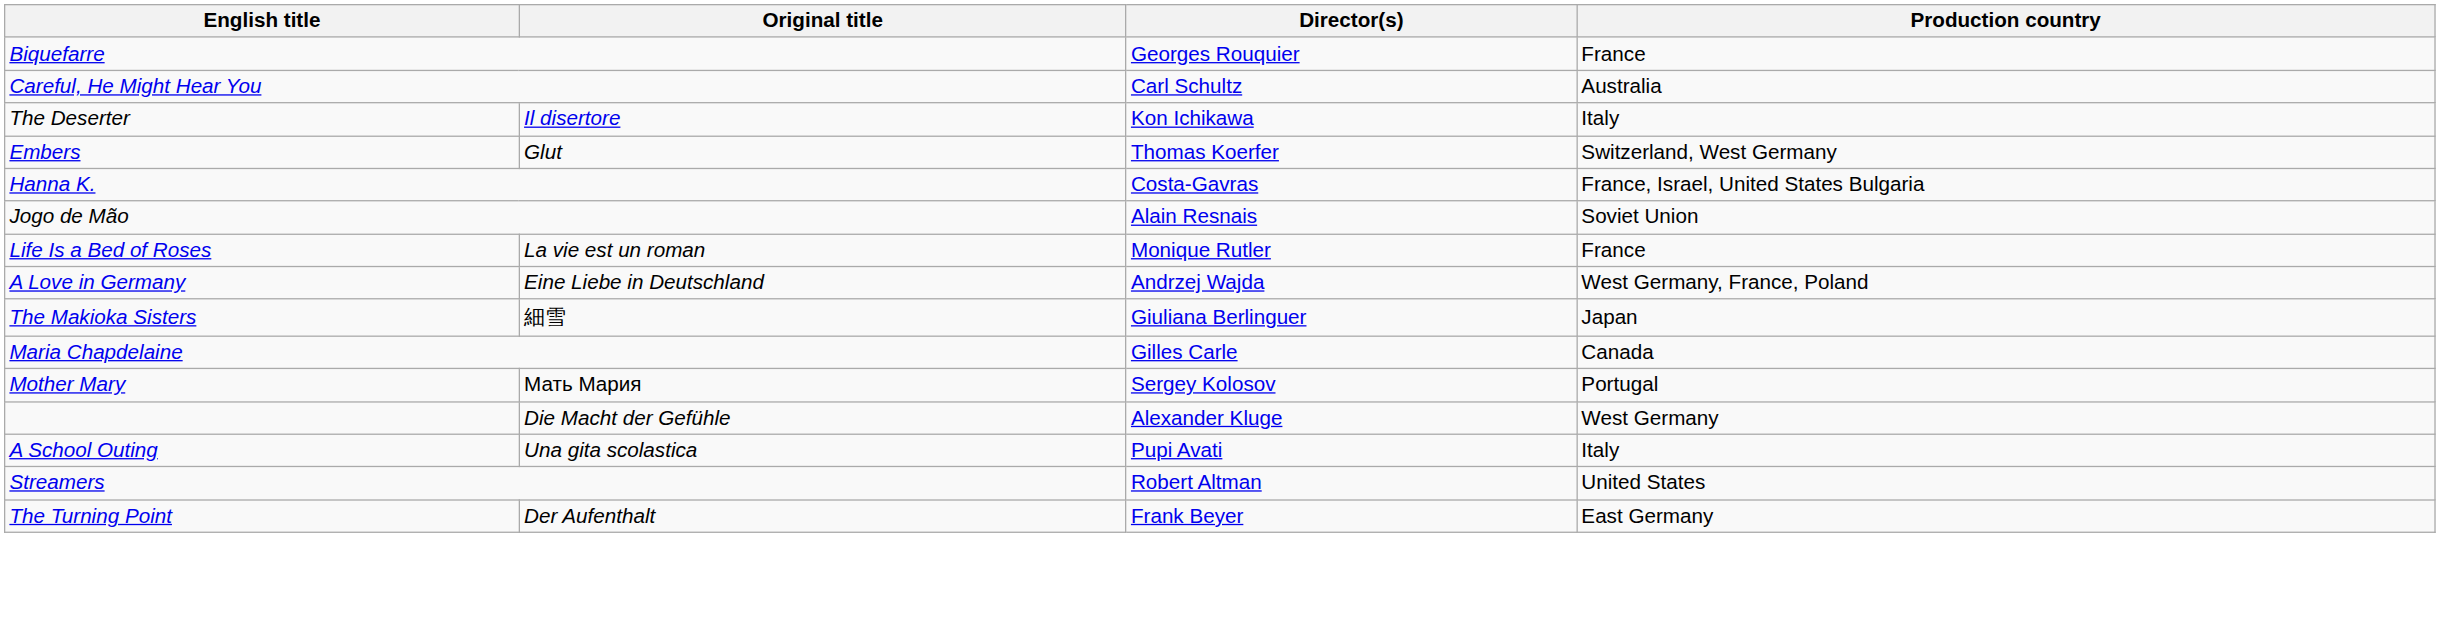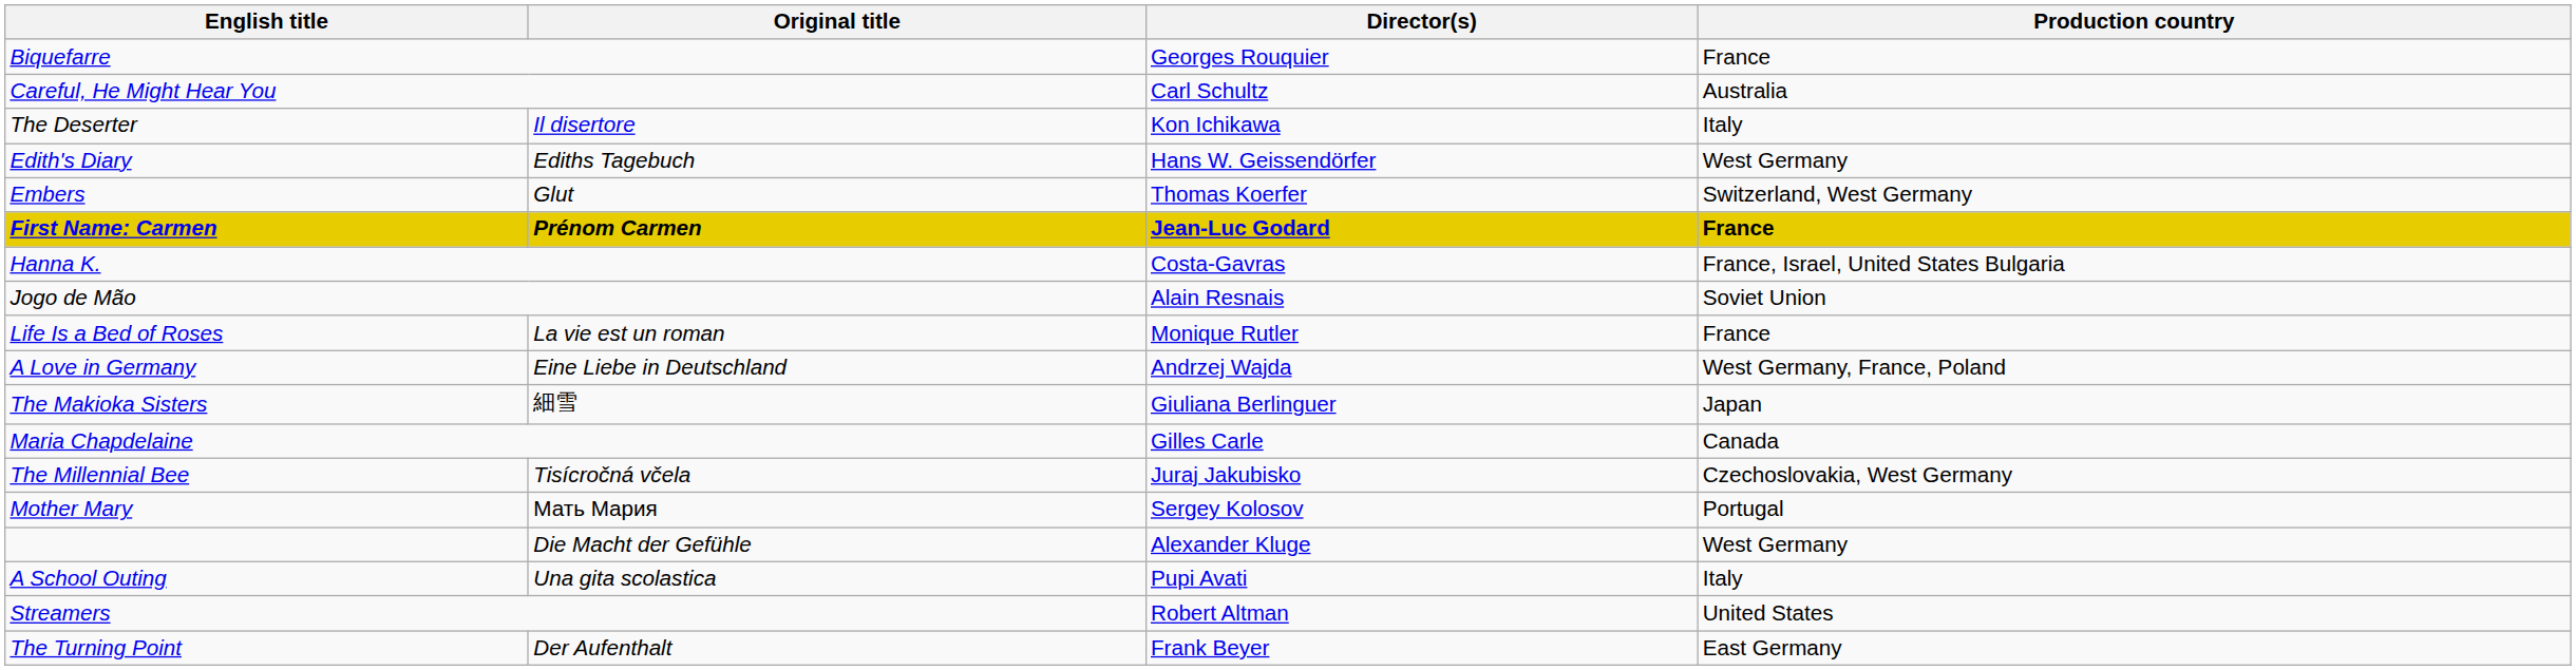+ row: Edith's Diary | Ediths Tagebuch | Hans W. Geissendörfer | West Germany
+ row: First Name: Carmen | Prénom Carmen | Jean-Luc Godard | France
+ row: The Millennial Bee | Tisícročná včela | Juraj Jakubisko | Czechoslovakia, West Germany
